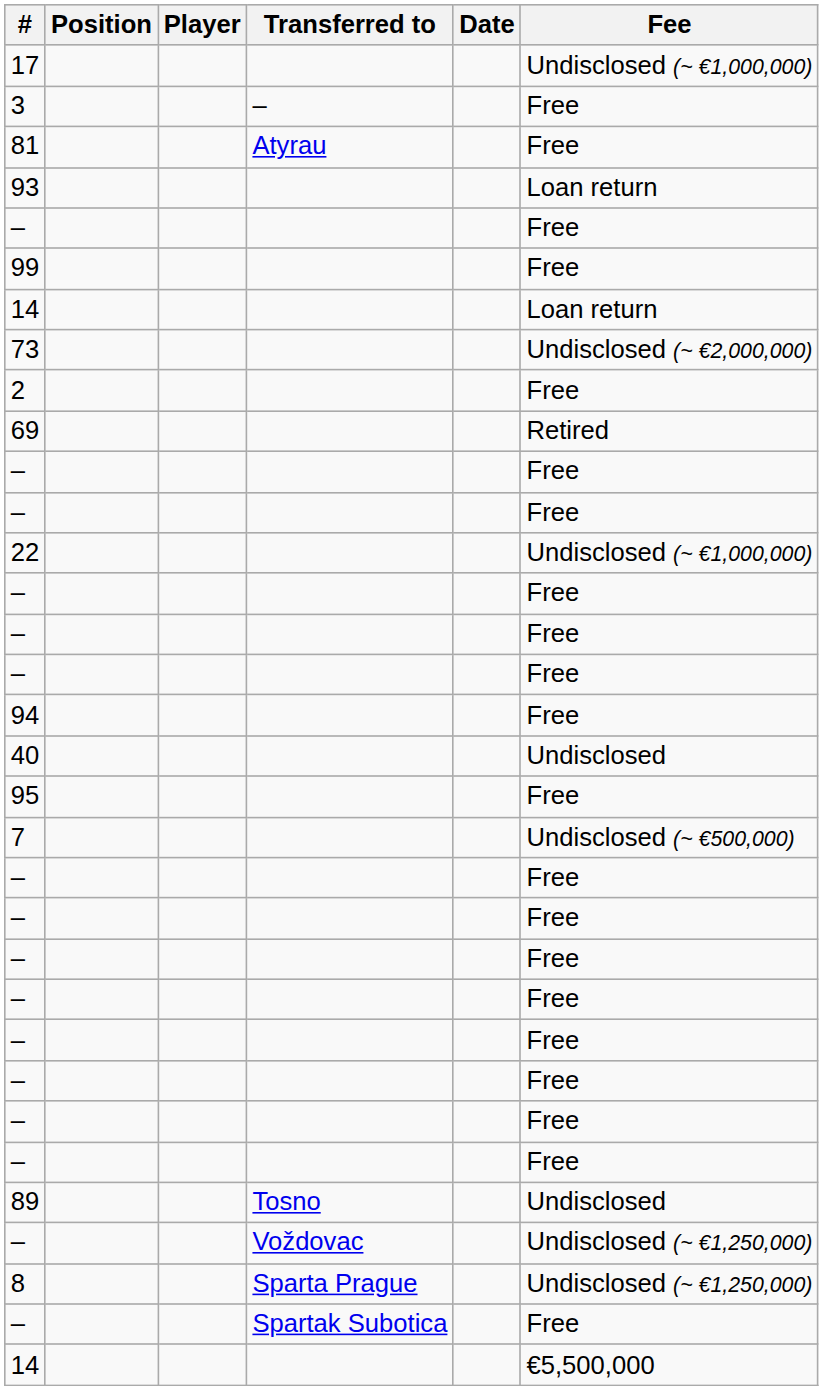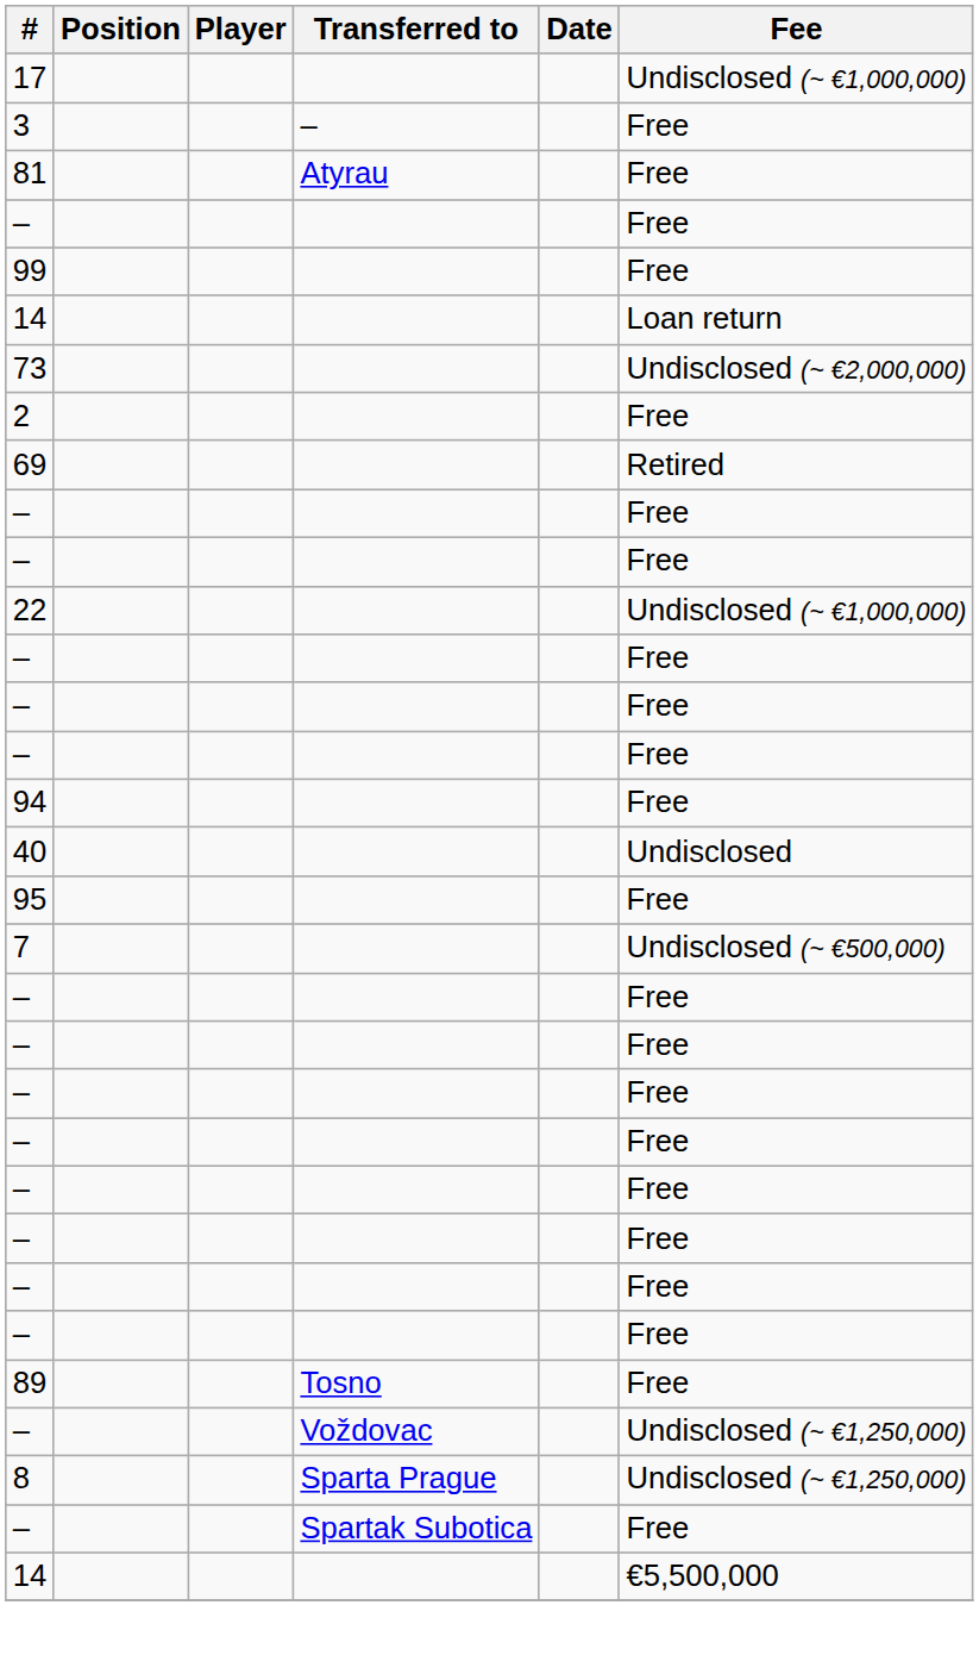- row: 93 | Loan return
89 | Fee: Undisclosed -> Free
